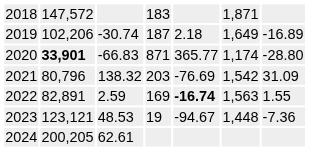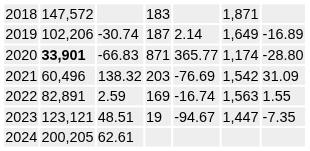2019 | column 5: 2.18 -> 2.14
2021 | column 2: 80,796 -> 60,496
2022 | column 5: bold -> normal
2023 | column 3: 48.53 -> 48.51
2023 | column 6: 1,448 -> 1,447
2023 | column 7: -7.36 -> -7.35
